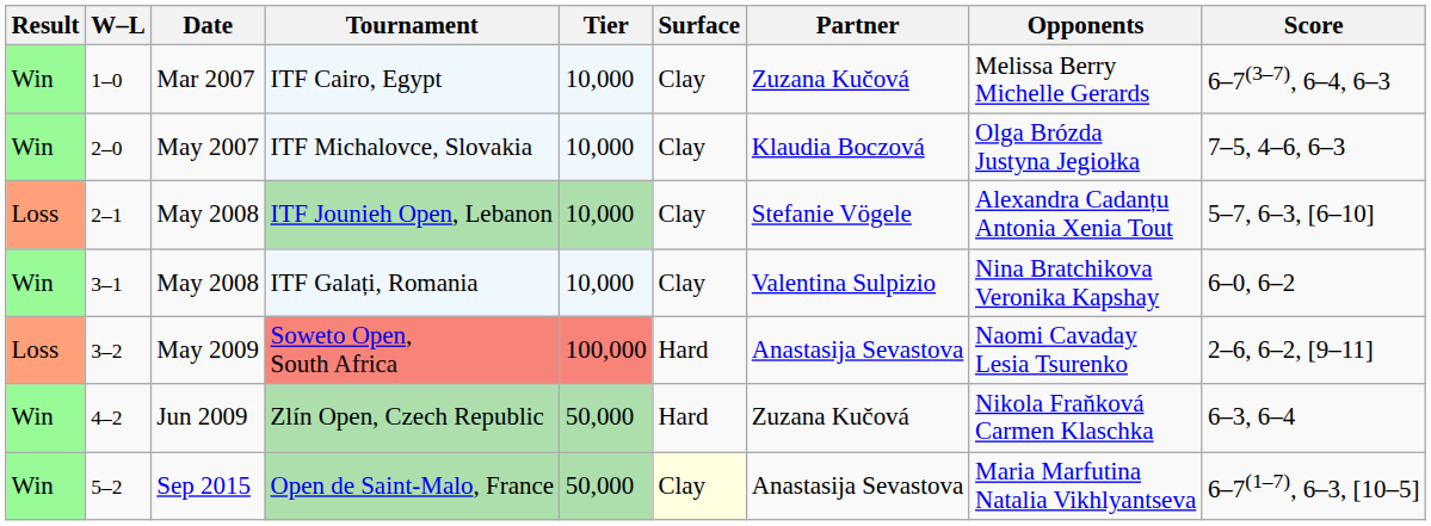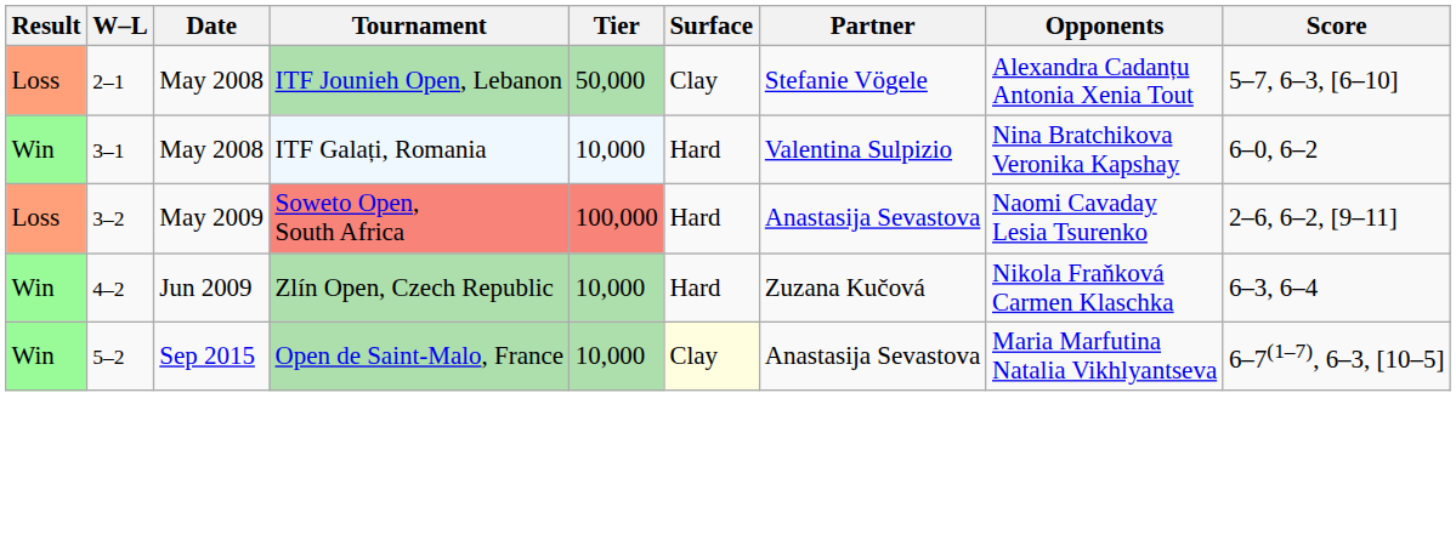- row: Win | 1–0 | Mar 2007 | ITF Cairo, Egypt | 10,000 | Clay | Zuzana Kučová | Melissa Berry Michelle Gerards | 6–7(3–7), 6–4, 6–3
- row: Win | 2–0 | May 2007 | ITF Michalovce, Slovakia | 10,000 | Clay | Klaudia Boczová | Olga Brózda Justyna Jegiołka | 7–5, 4–6, 6–3
ITF Jounieh Open, Lebanon | Tier: 10,000 -> 50,000
ITF Galați, Romania | Surface: Clay -> Hard
Zlín Open, Czech Republic | Tier: 50,000 -> 10,000
Open de Saint-Malo, France | Tier: 50,000 -> 10,000
